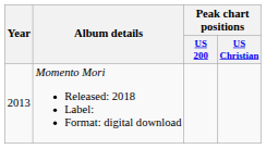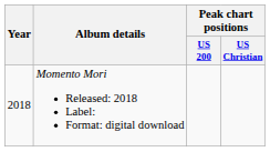Momento Mori Released: 2018 Label: Format: digital download | Year: 2013 -> 2018
